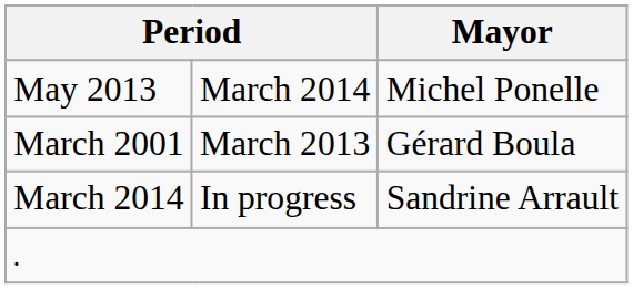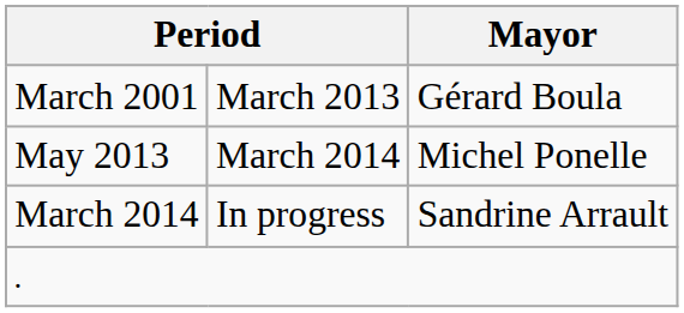rows swapped: March 2001 <-> May 2013
